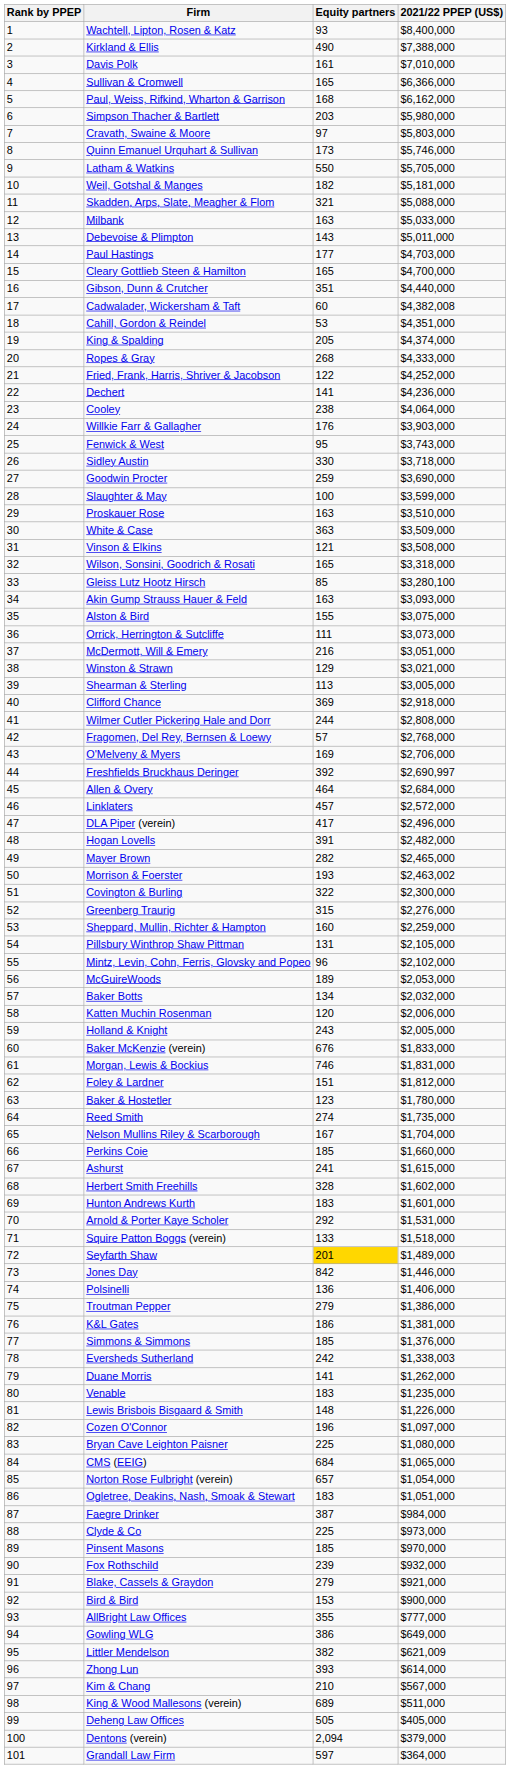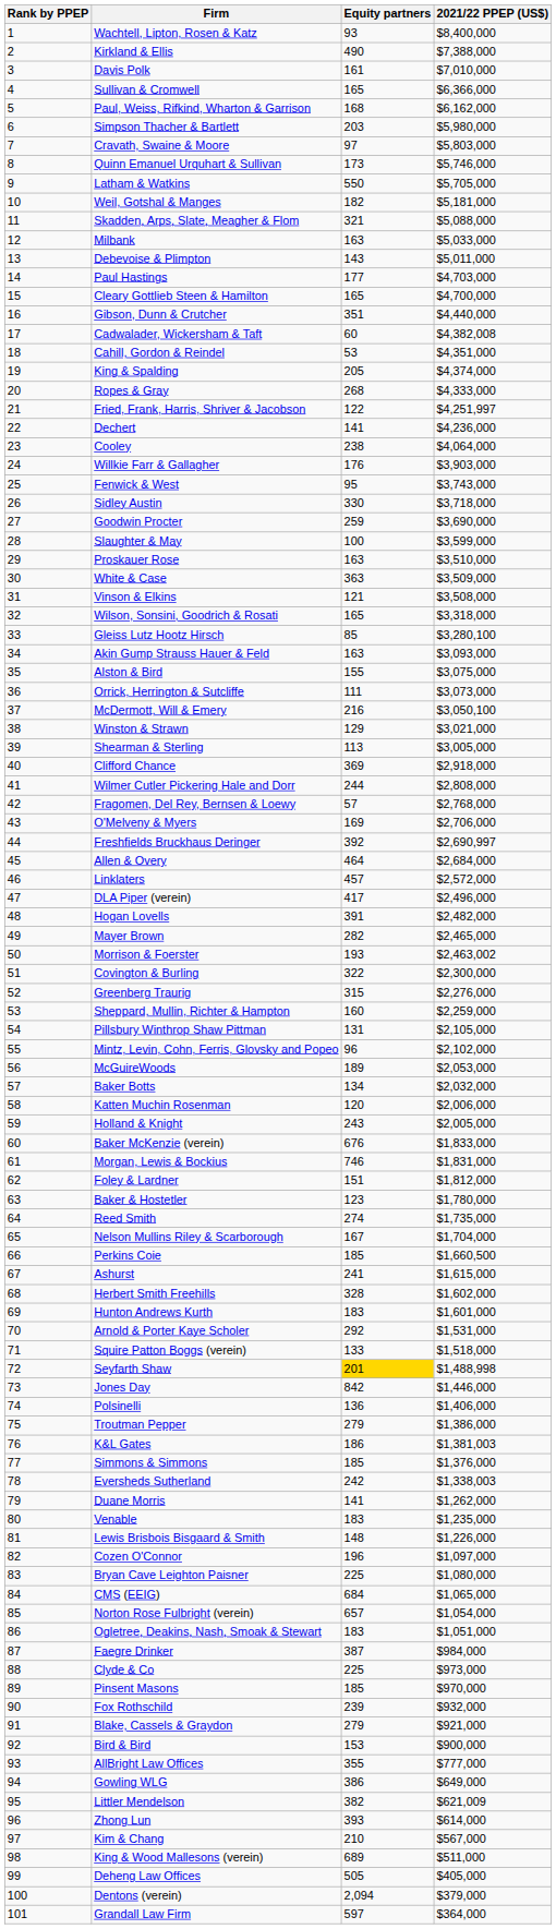Fried, Frank, Harris, Shriver & Jacobson | 2021/22 PPEP (US$): $4,252,000 -> $4,251,997
McDermott, Will & Emery | 2021/22 PPEP (US$): $3,051,000 -> $3,050,100
Perkins Coie | 2021/22 PPEP (US$): $1,660,000 -> $1,660,500
Seyfarth Shaw | 2021/22 PPEP (US$): $1,489,000 -> $1,488,998
K&L Gates | 2021/22 PPEP (US$): $1,381,000 -> $1,381,003
